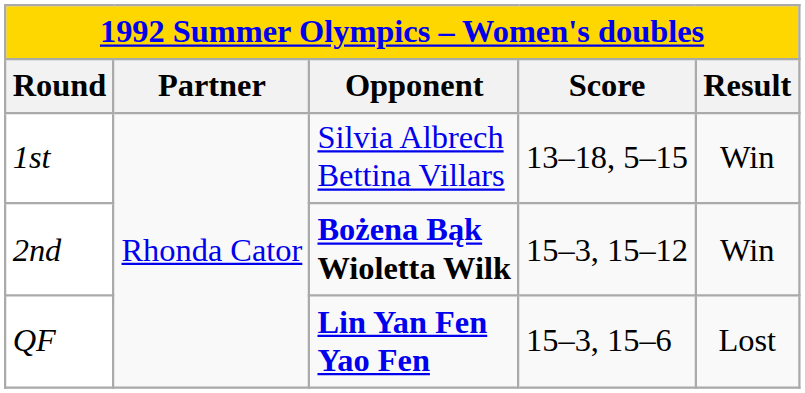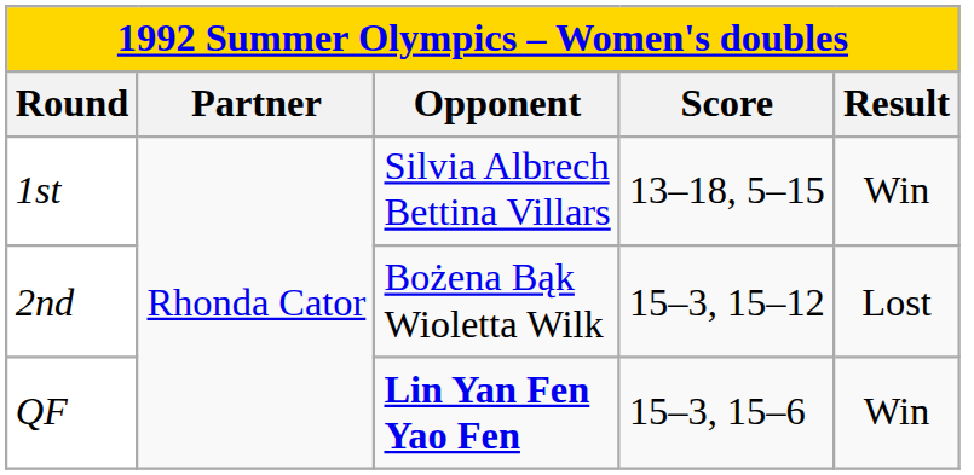2nd | Opponent: bold -> normal
2nd | Result: Win -> Lost
QF | Result: Lost -> Win
